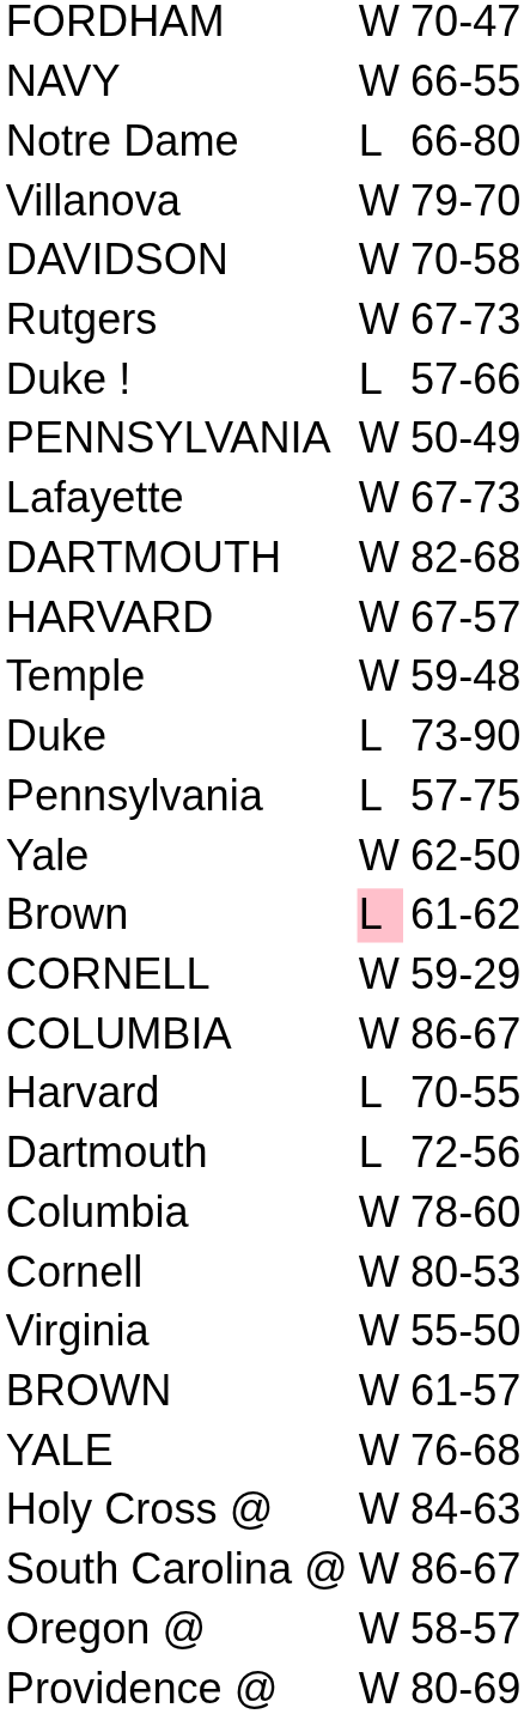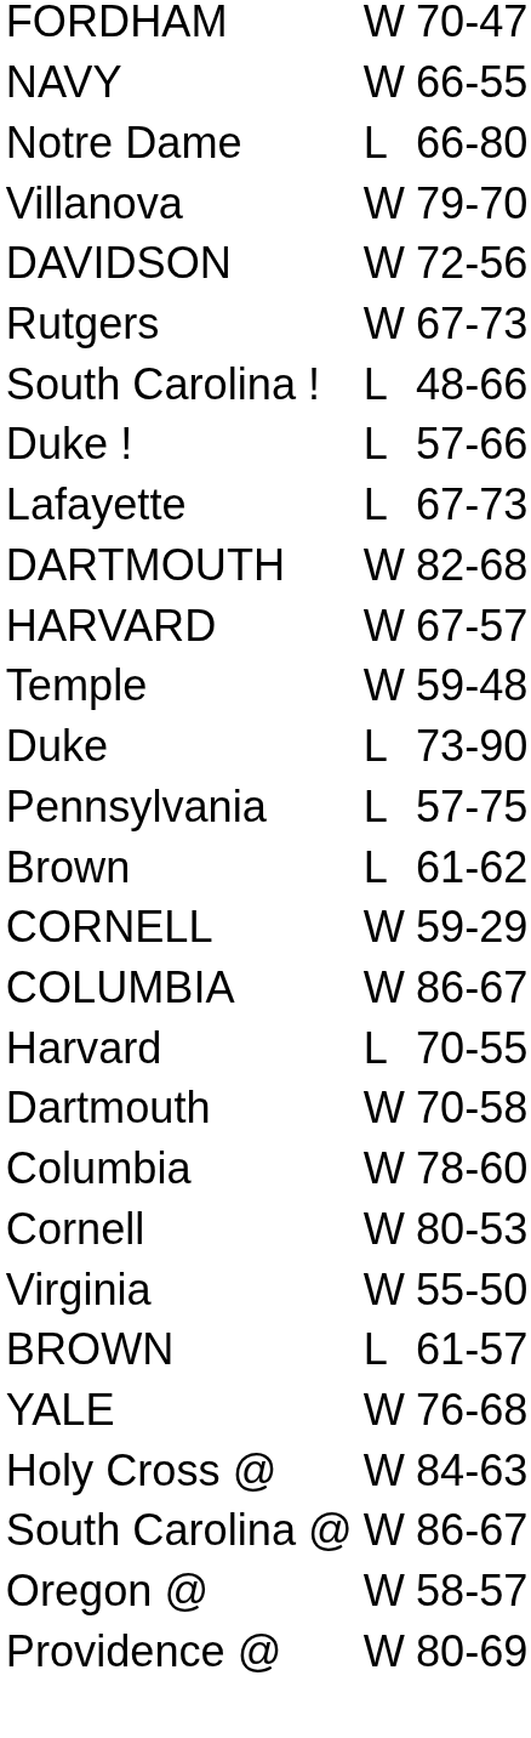DAVIDSON | column 3: 70-58 -> 72-56
+ row: South Carolina ! | L | 48-66
- row: PENNSYLVANIA | W | 50-49
Lafayette | column 2: W -> L
- row: Yale | W | 62-50
Brown | column 2: pink background -> no background
Dartmouth | column 2: L -> W
Dartmouth | column 3: 72-56 -> 70-58
BROWN | column 2: W -> L
